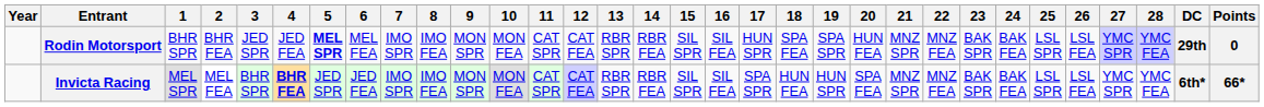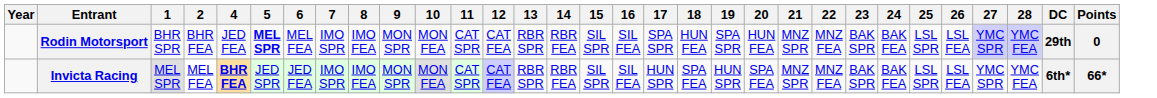- column: 3 | JED SPR | BHR SPR
Rodin Motorsport | 17: HUN SPR -> SPA SPR
Rodin Motorsport | 18: SPA FEA -> HUN FEA
Invicta Racing | 17: SPA SPR -> HUN SPR
Invicta Racing | 18: HUN FEA -> SPA FEA
